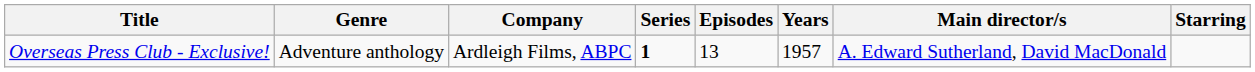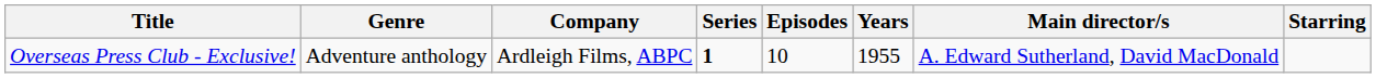Overseas Press Club - Exclusive! | Episodes: 13 -> 10
Overseas Press Club - Exclusive! | Years: 1957 -> 1955
